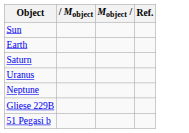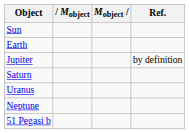+ row: Jupiter | by definition
- row: Gliese 229B
